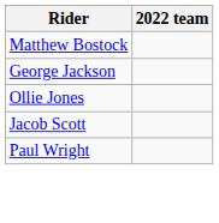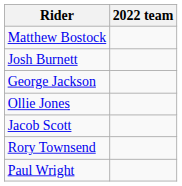+ row: Josh Burnett
+ row: Rory Townsend
